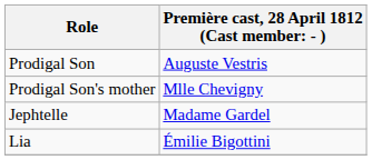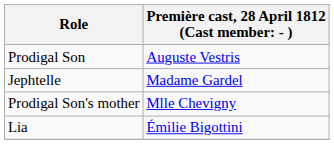rows swapped: Prodigal Son's mother <-> Jephtelle
